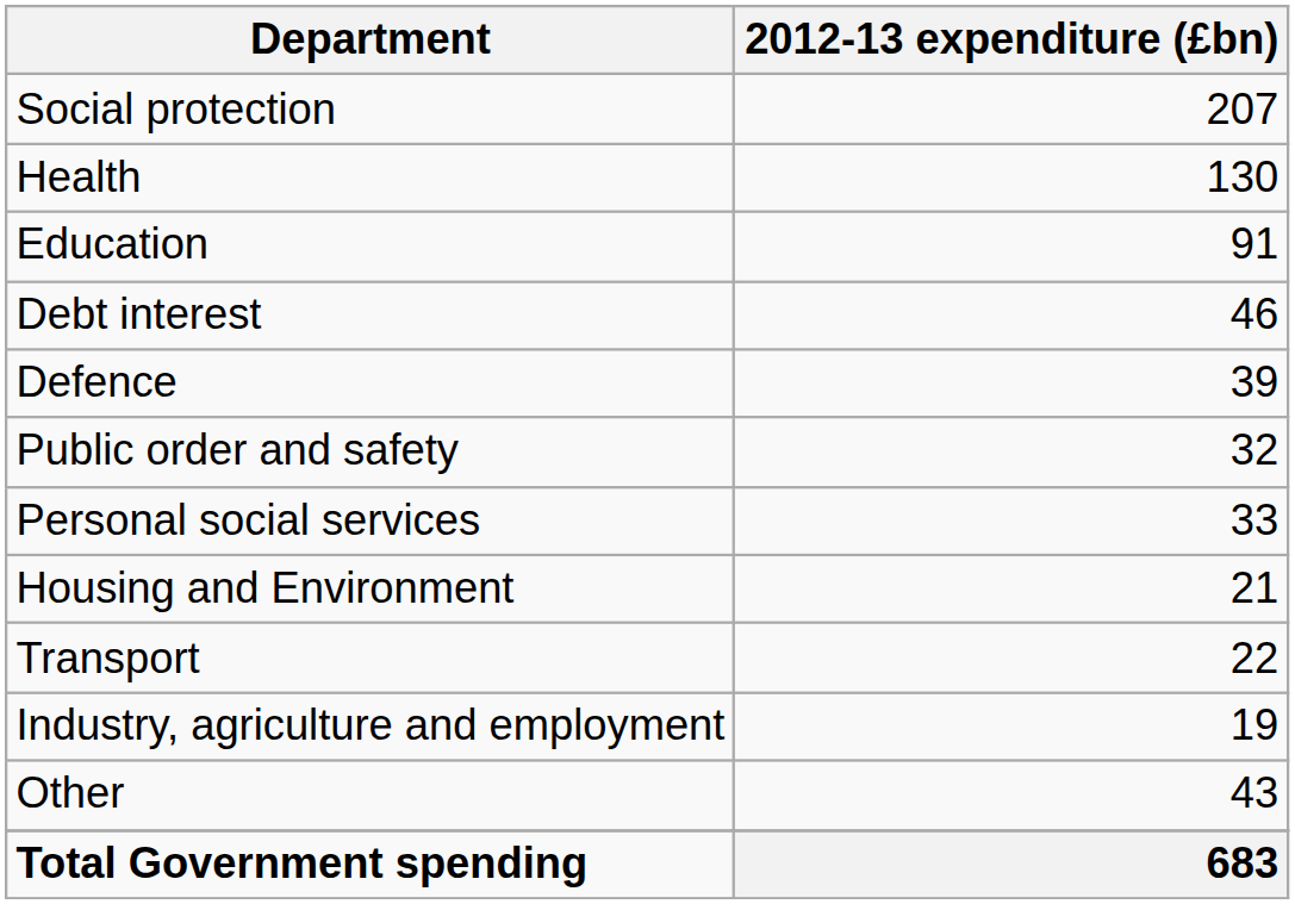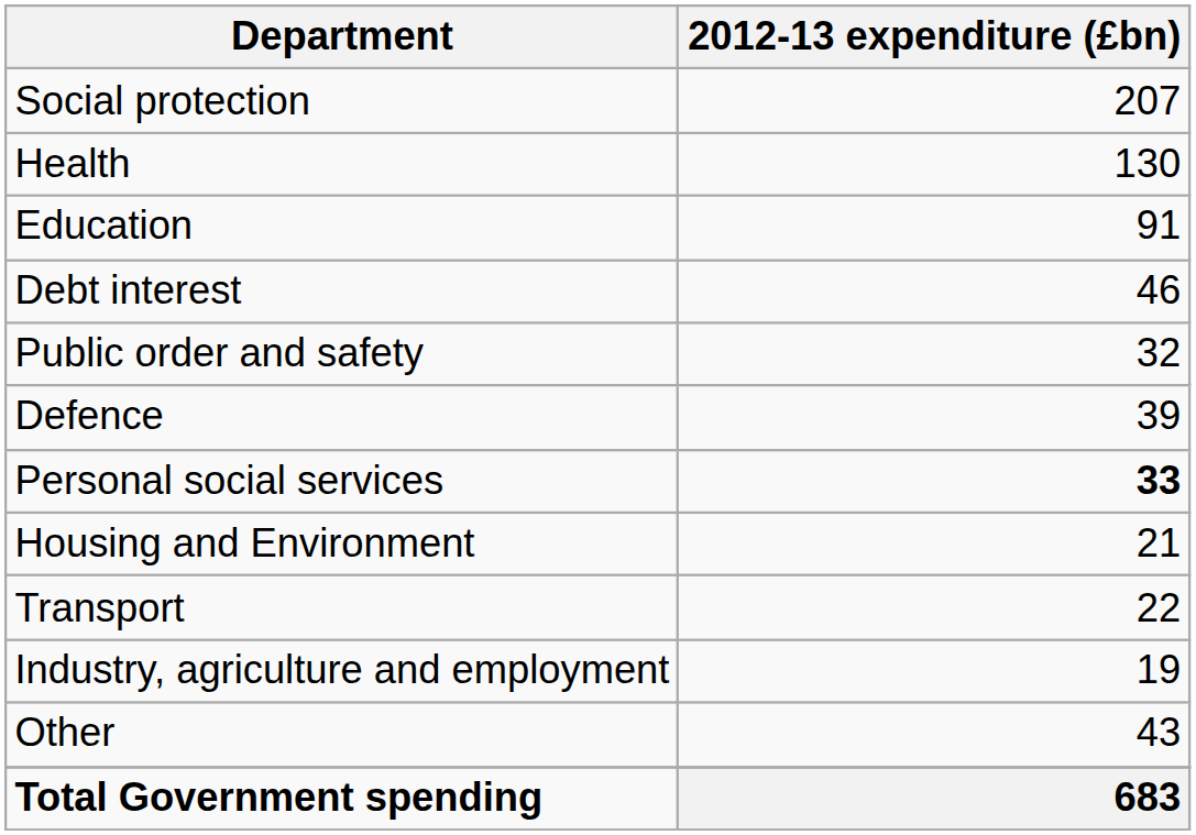rows swapped: Defence <-> Public order and safety
Personal social services | 2012-13 expenditure (£bn): normal -> bold
